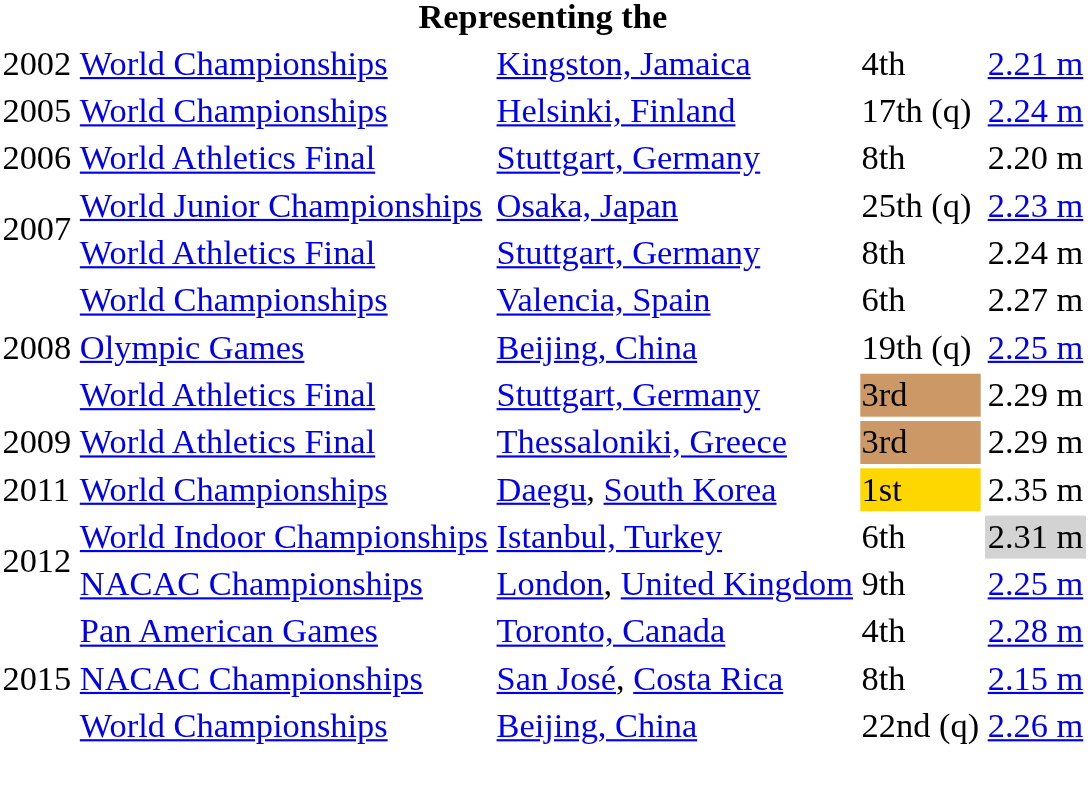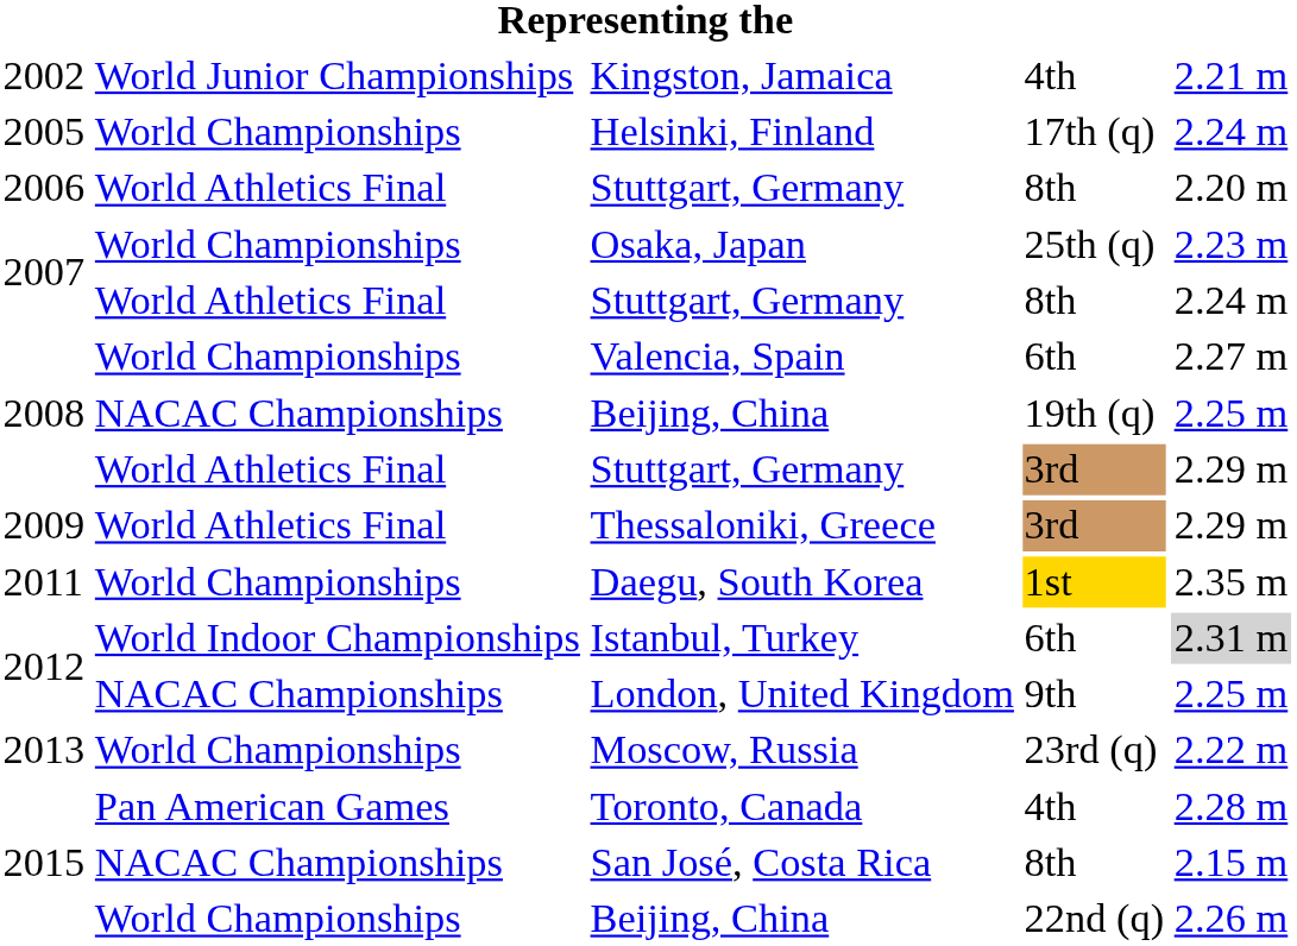Kingston, Jamaica | column 2: World Championships -> World Junior Championships
Osaka, Japan | column 2: World Junior Championships -> World Championships
2008 / Beijing, China | column 2: Olympic Games -> NACAC Championships
+ row: 2013 | World Championships | Moscow, Russia | 23rd (q) | 2.22 m
